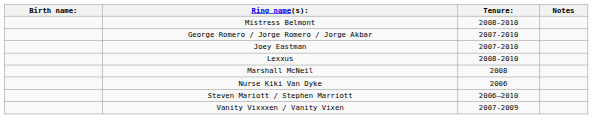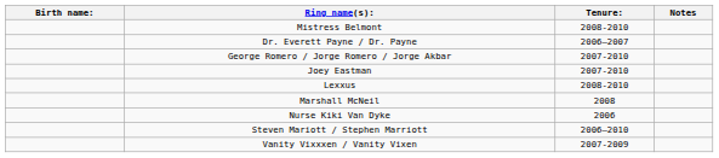+ row: Dr. Everett Payne / Dr. Payne | 2006–2007
